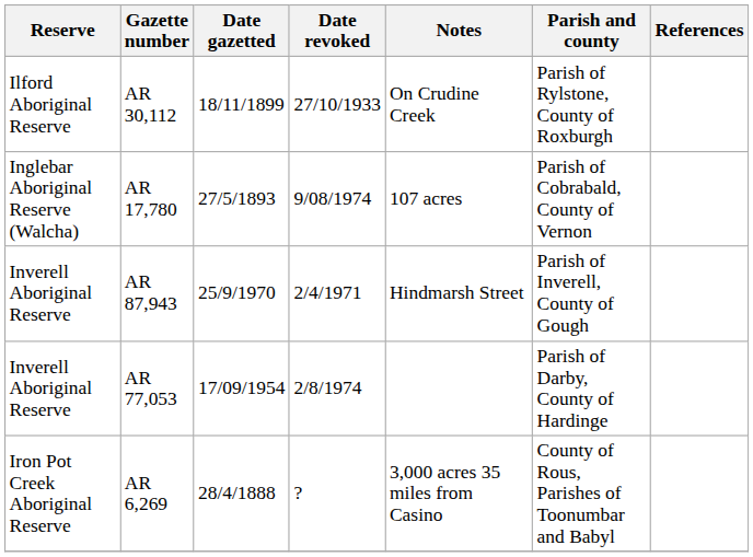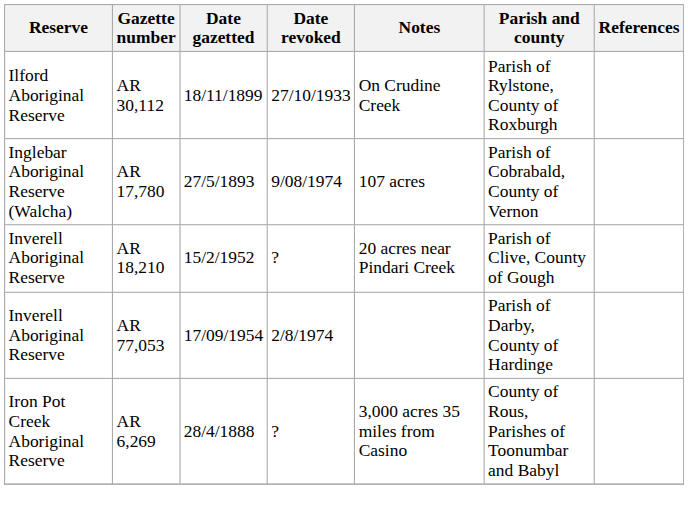+ row: Inverell Aboriginal Reserve | AR 18,210 | 15/2/1952 | ? | 20 acres near Pindari Creek | Parish of Clive, County of Gough
- row: Inverell Aboriginal Reserve | AR 87,943 | 25/9/1970 | 2/4/1971 | Hindmarsh Street | Parish of Inverell, County of Gough
